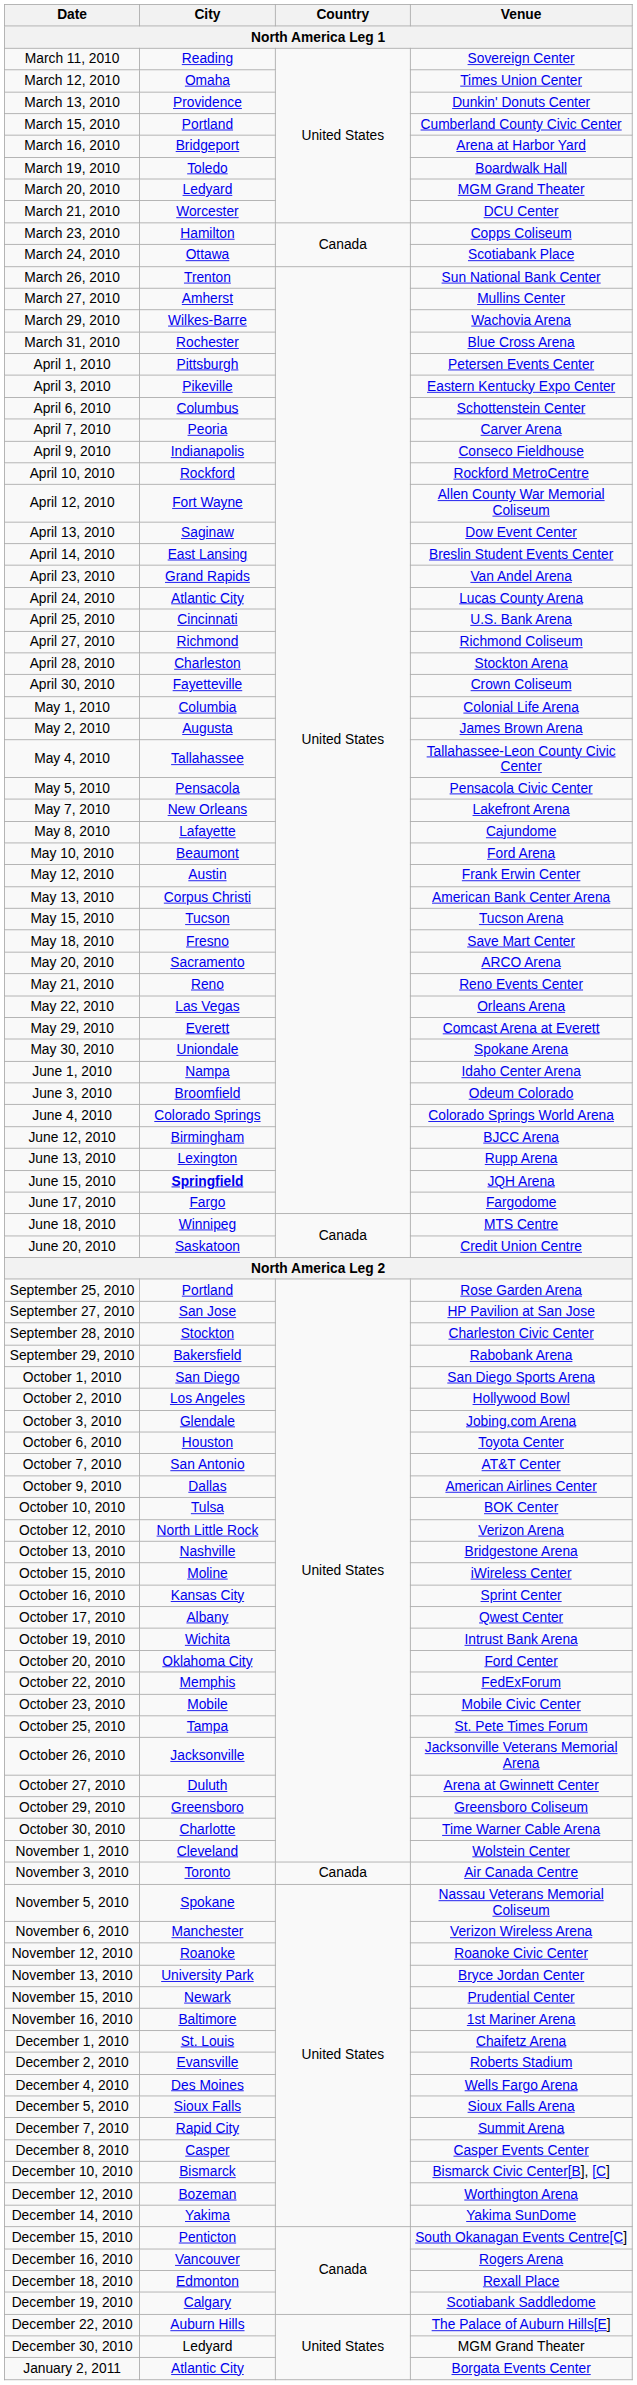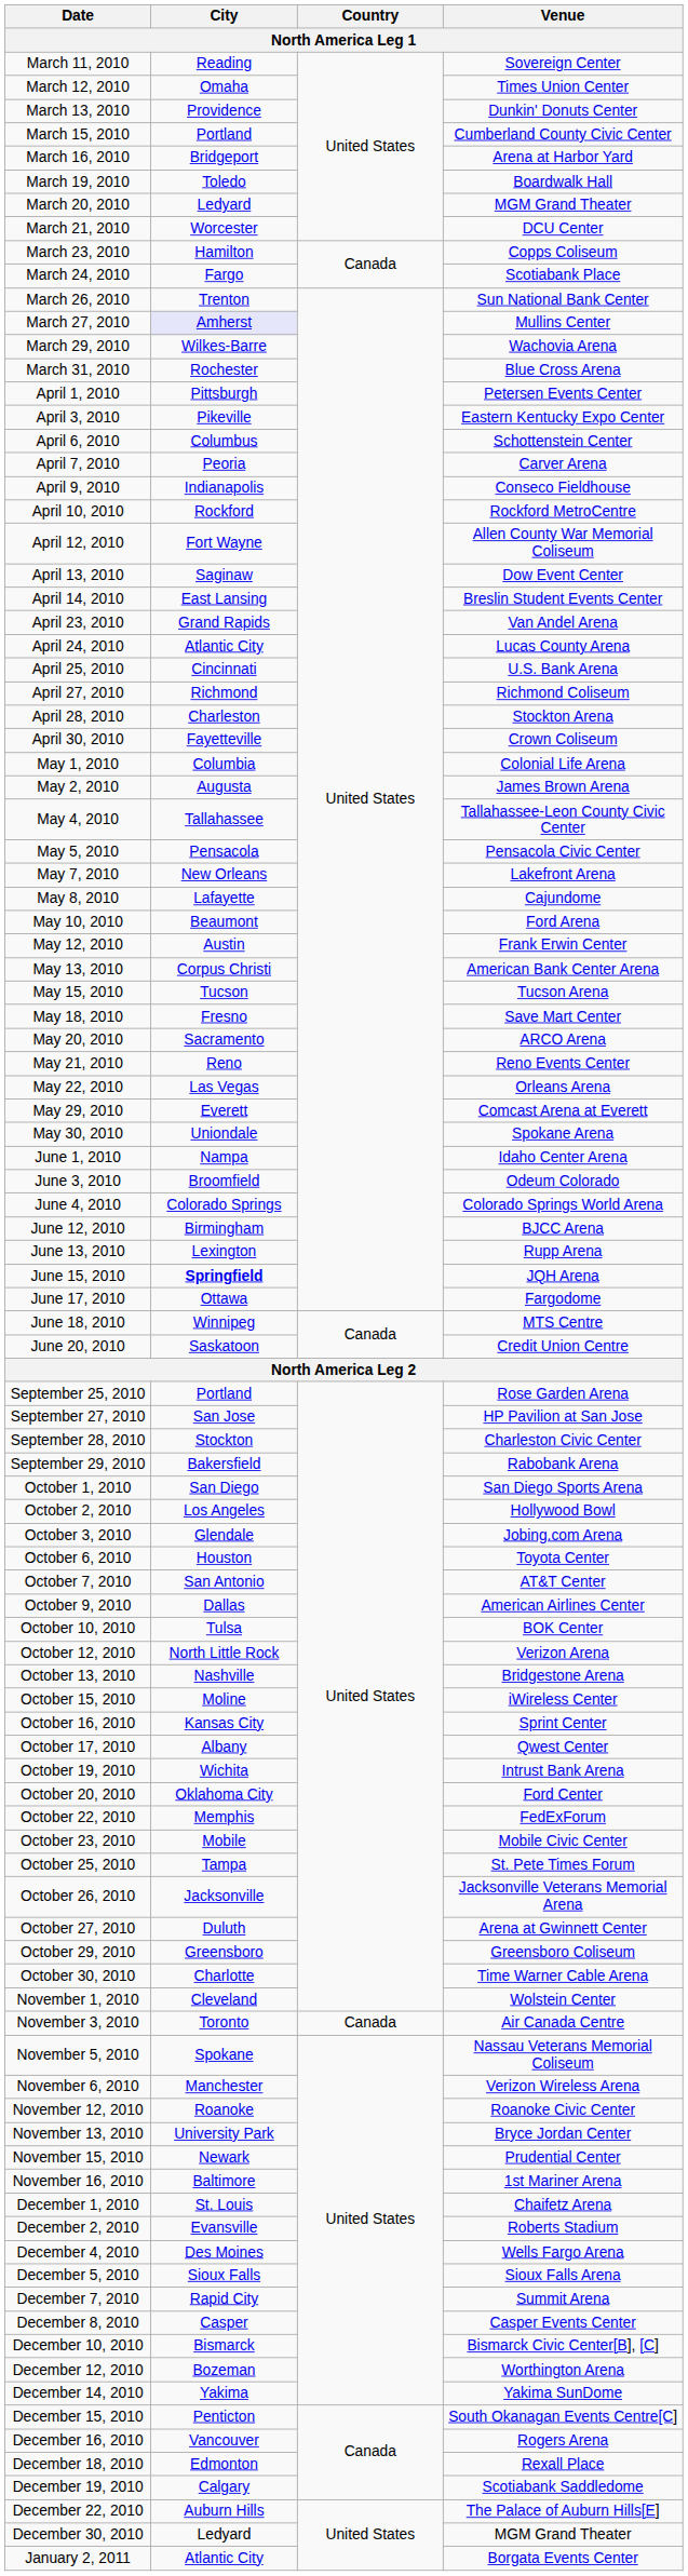March 24, 2010 | City: Ottawa -> Fargo
March 27, 2010 | City: no background -> lavender background
June 17, 2010 | City: Fargo -> Ottawa
